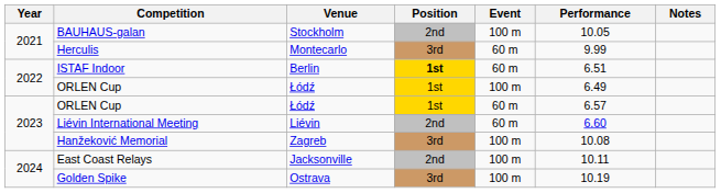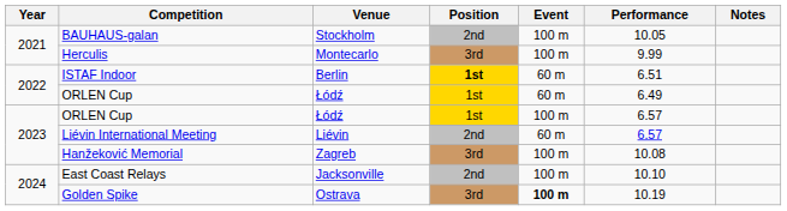Herculis | Event: 60 m -> 100 m
2022 / ORLEN Cup | Event: 100 m -> 60 m
2023 / ORLEN Cup | Event: 60 m -> 100 m
Liévin International Meeting | Performance: 6.60 -> 6.57
East Coast Relays | Performance: 10.11 -> 10.10
Golden Spike | Event: normal -> bold
